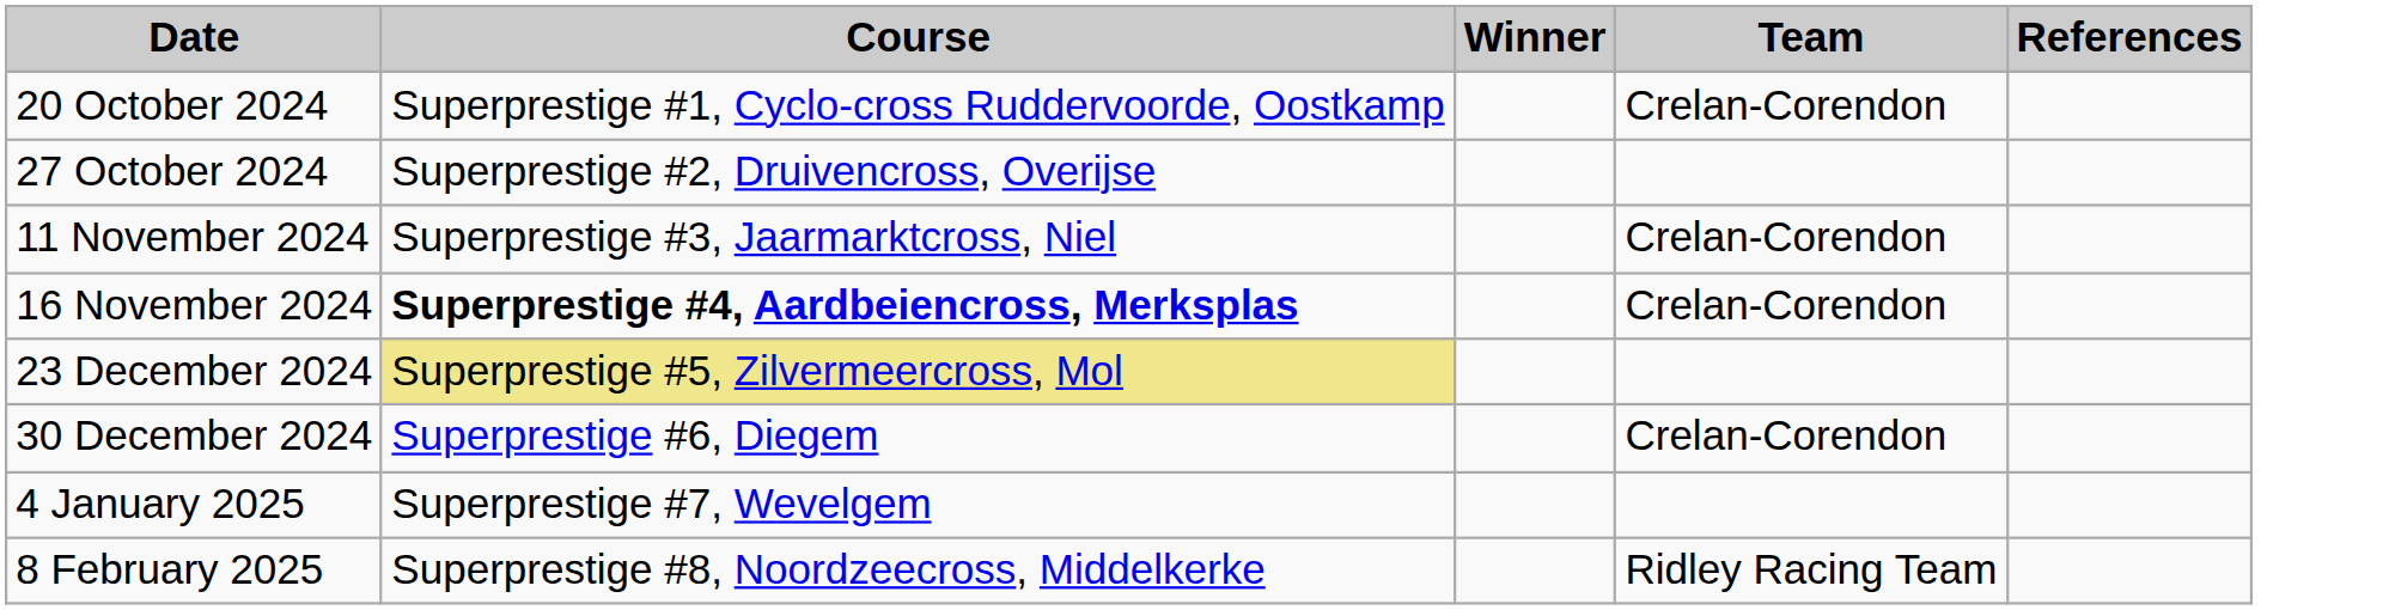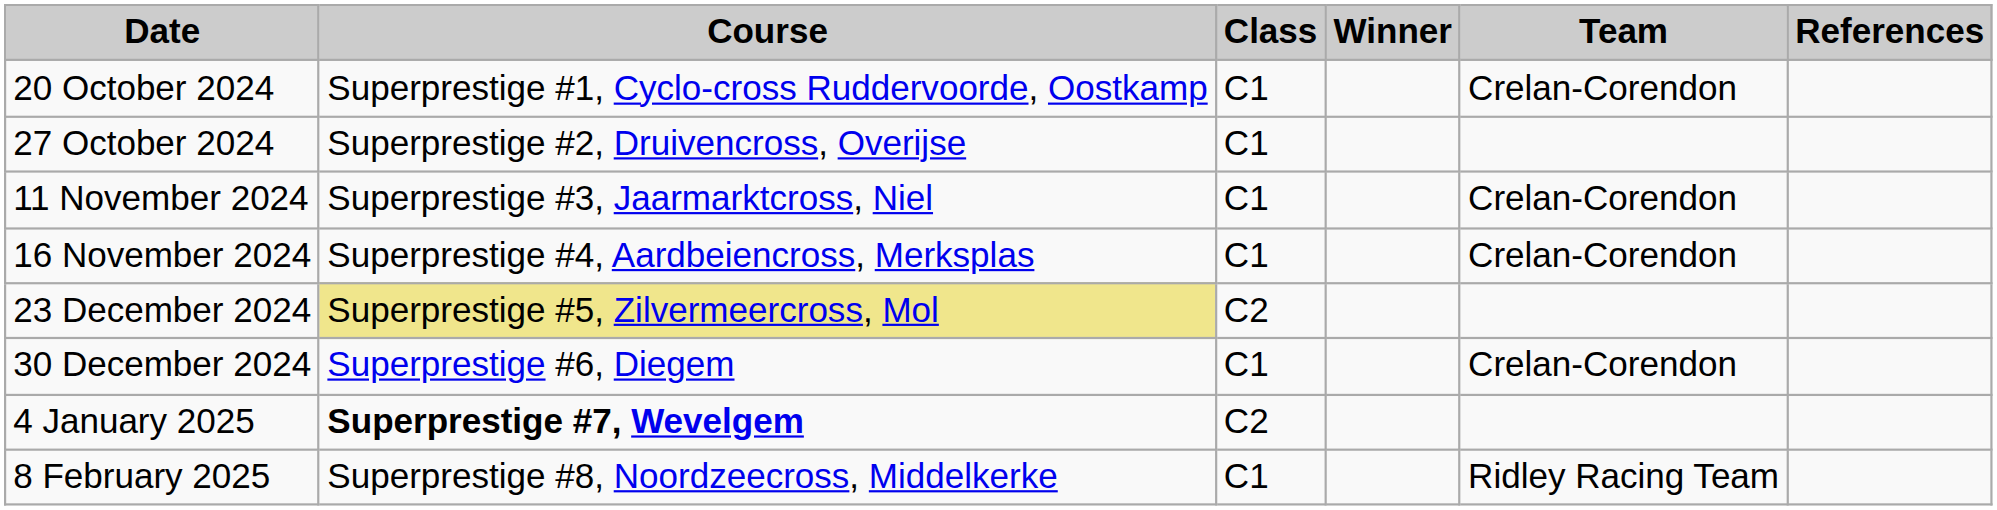+ column: Class | C1 | C1 | C1 | C1 | C2 | C1 | C2 | C1
16 November 2024 | Course: bold -> normal
4 January 2025 | Course: normal -> bold
